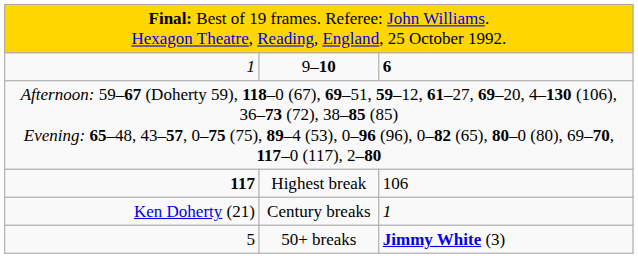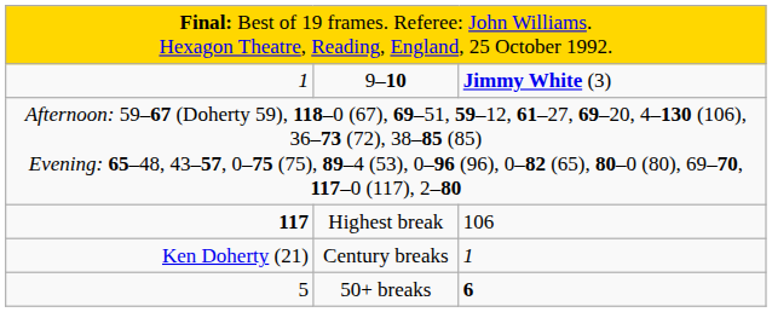9–10 | column 3: 6 -> Jimmy White (3)
50+ breaks | column 3: Jimmy White (3) -> 6
